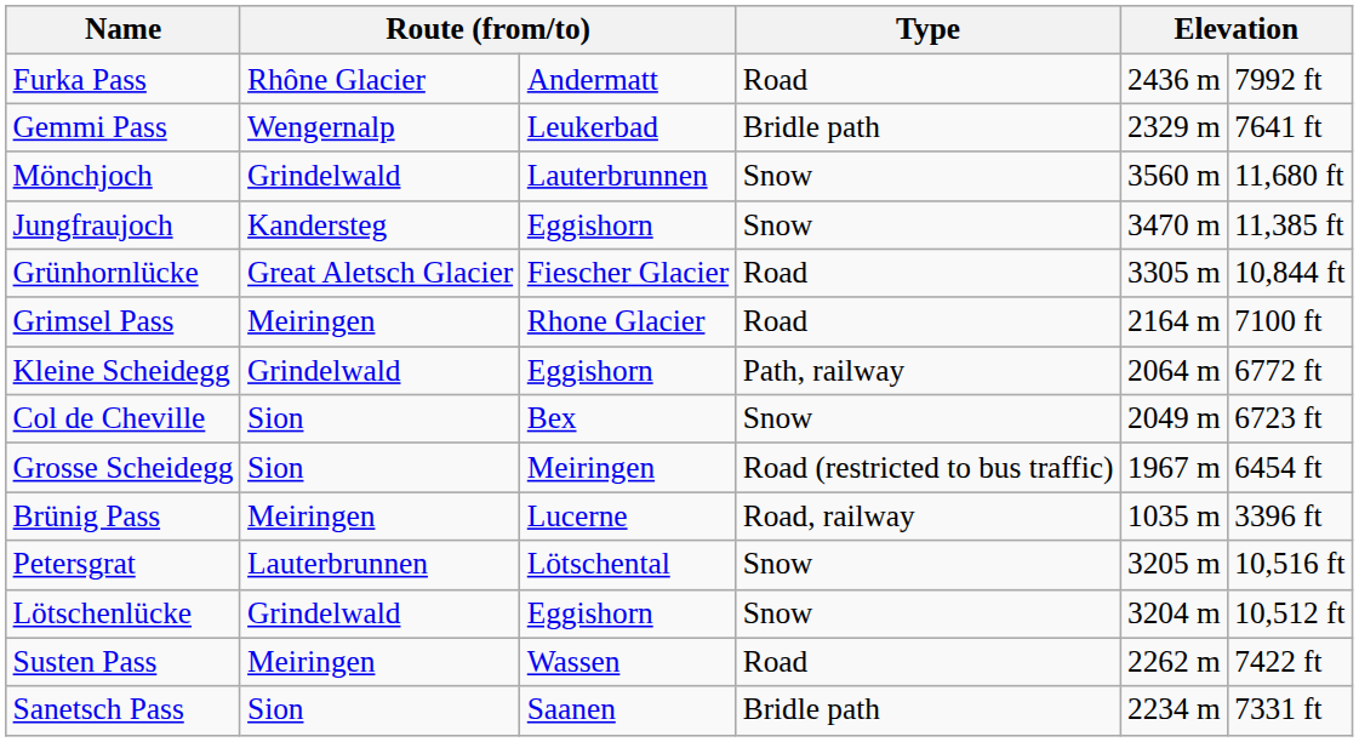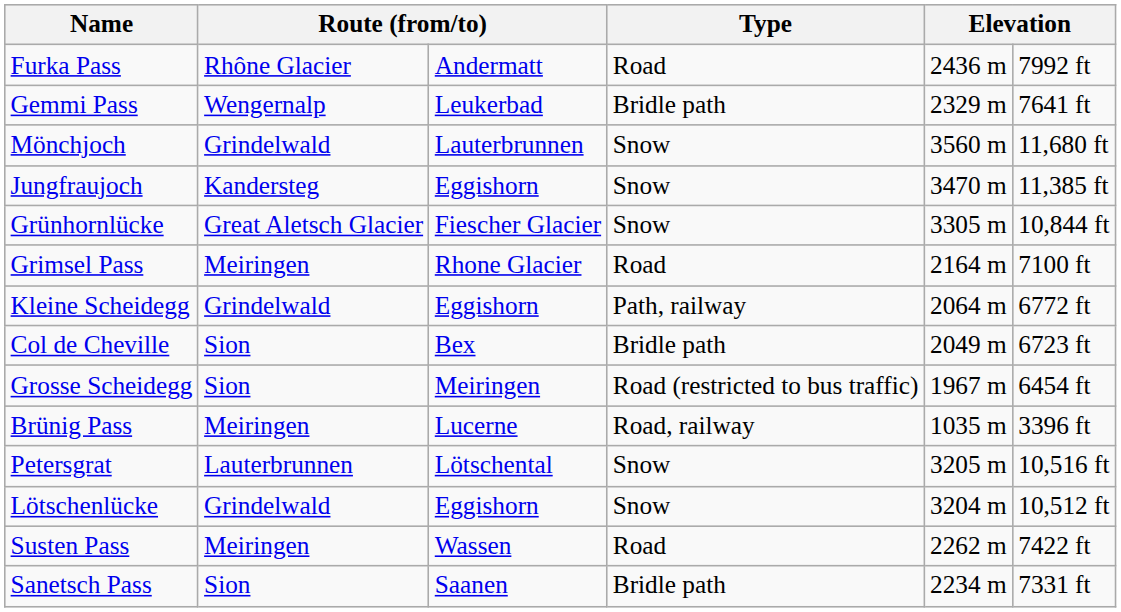Grünhornlücke | Type: Road -> Snow
Col de Cheville | Type: Snow -> Bridle path
